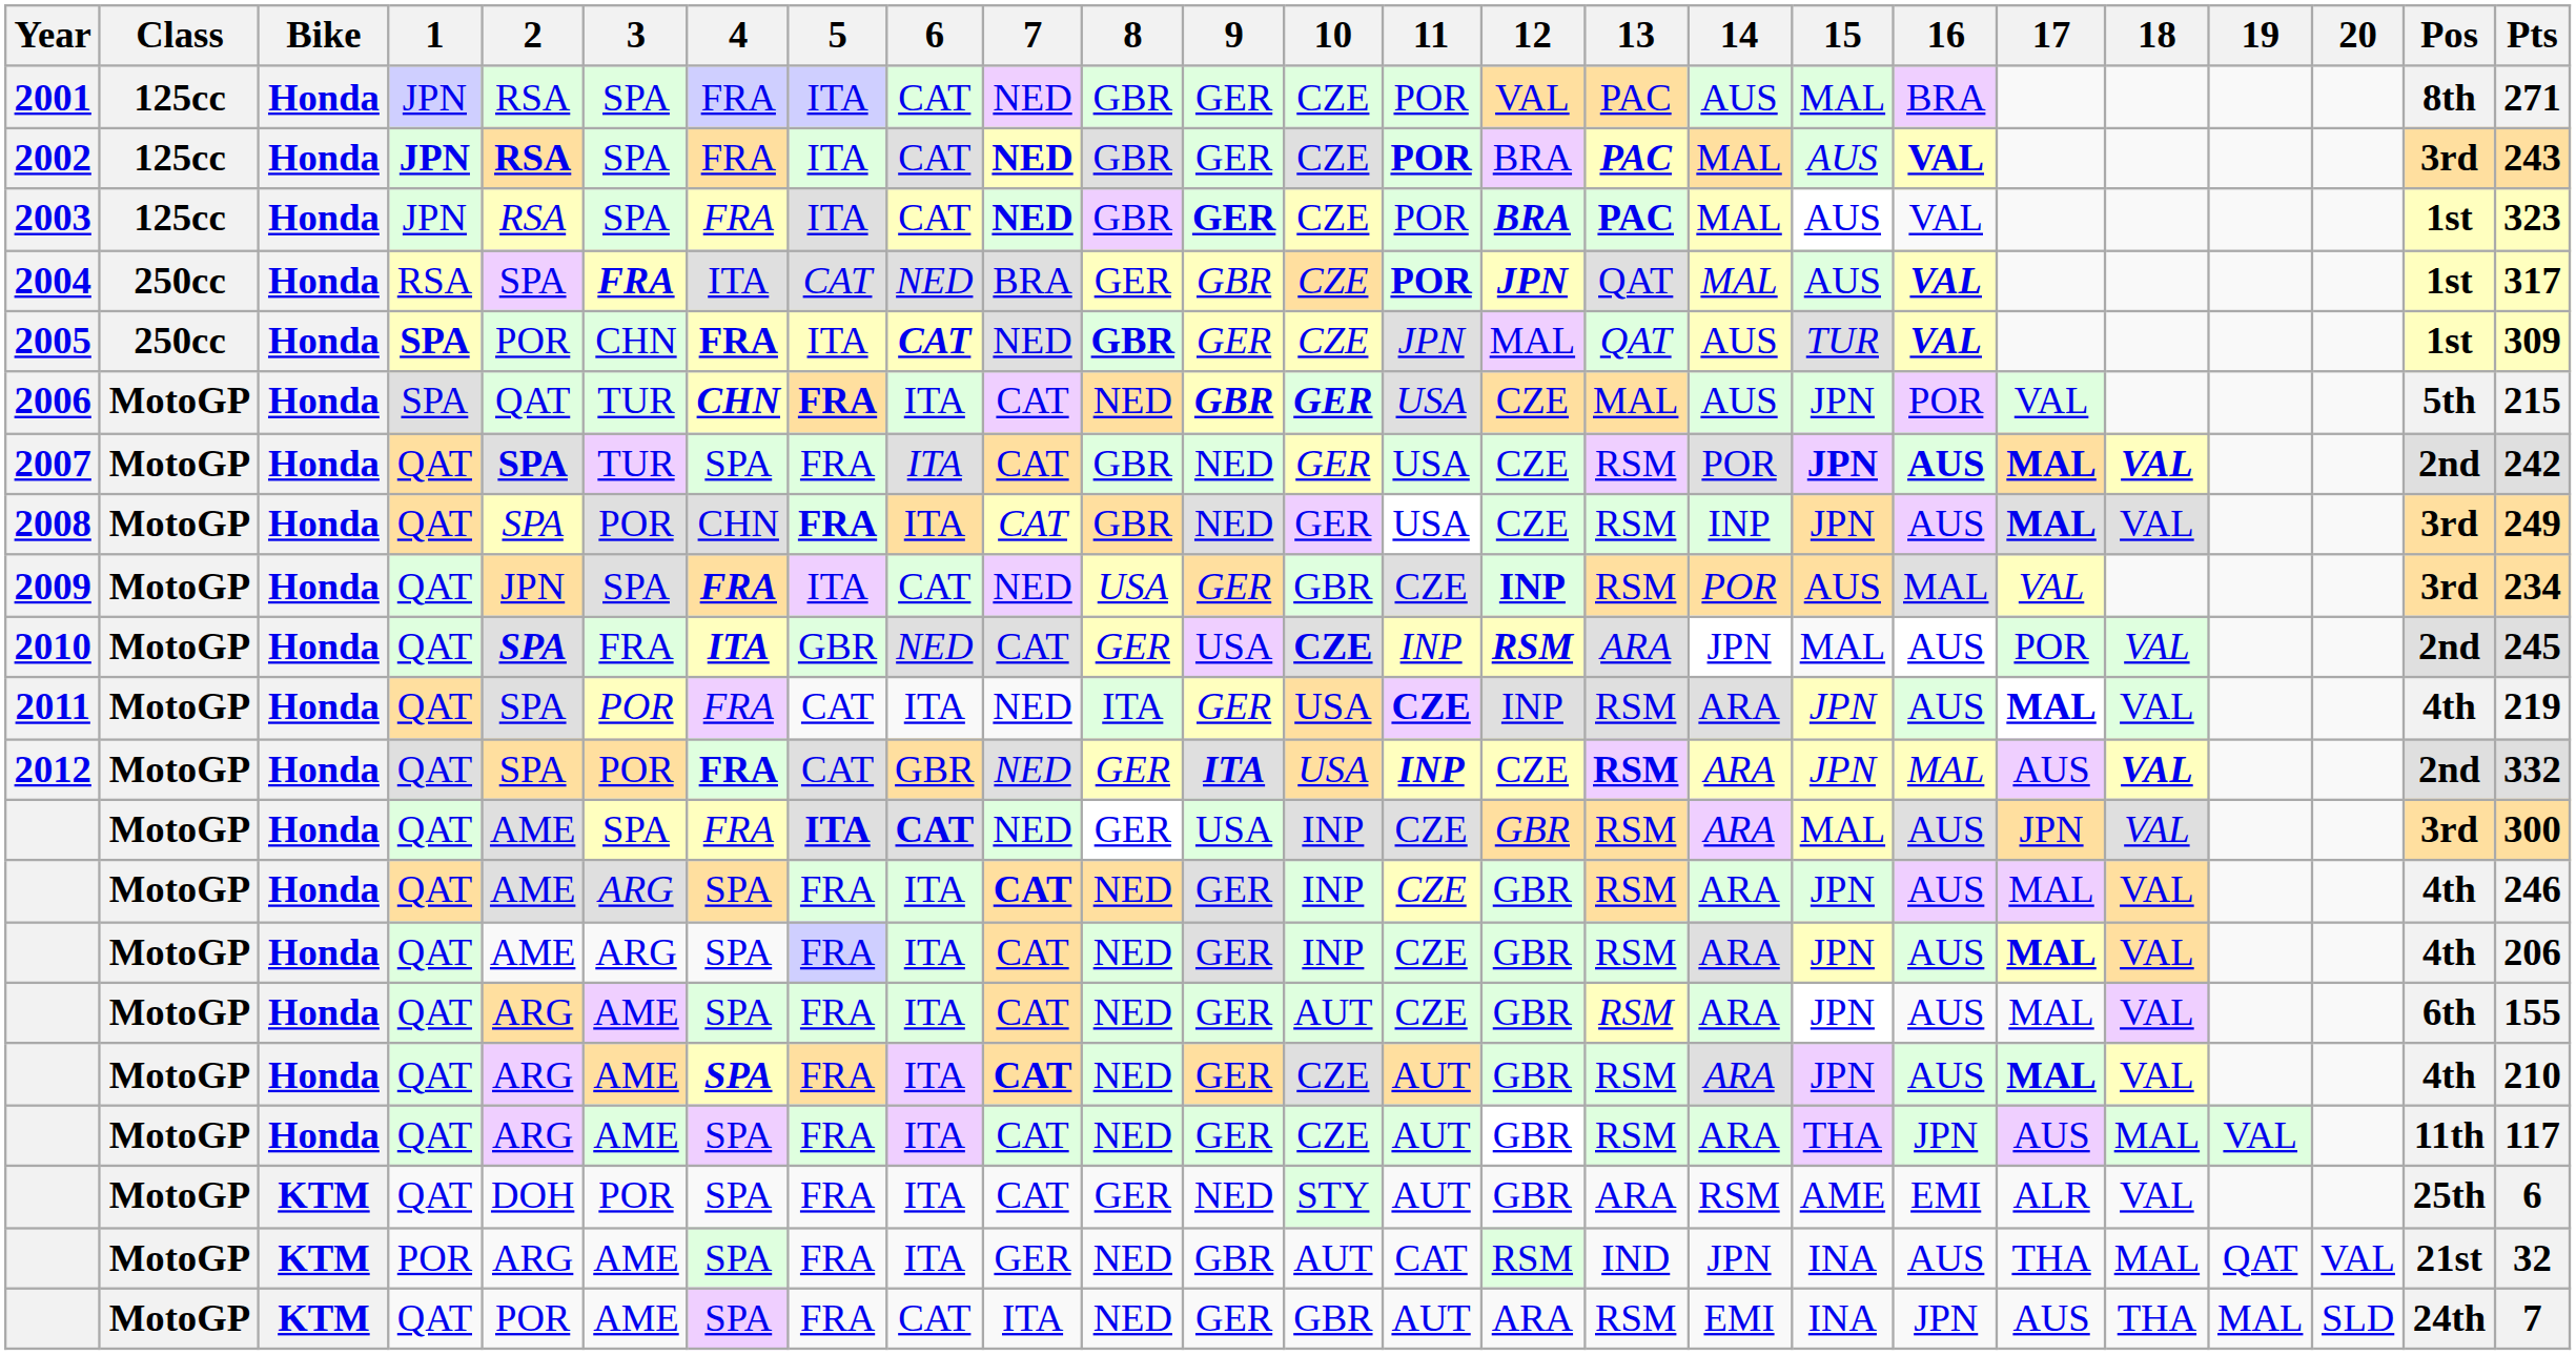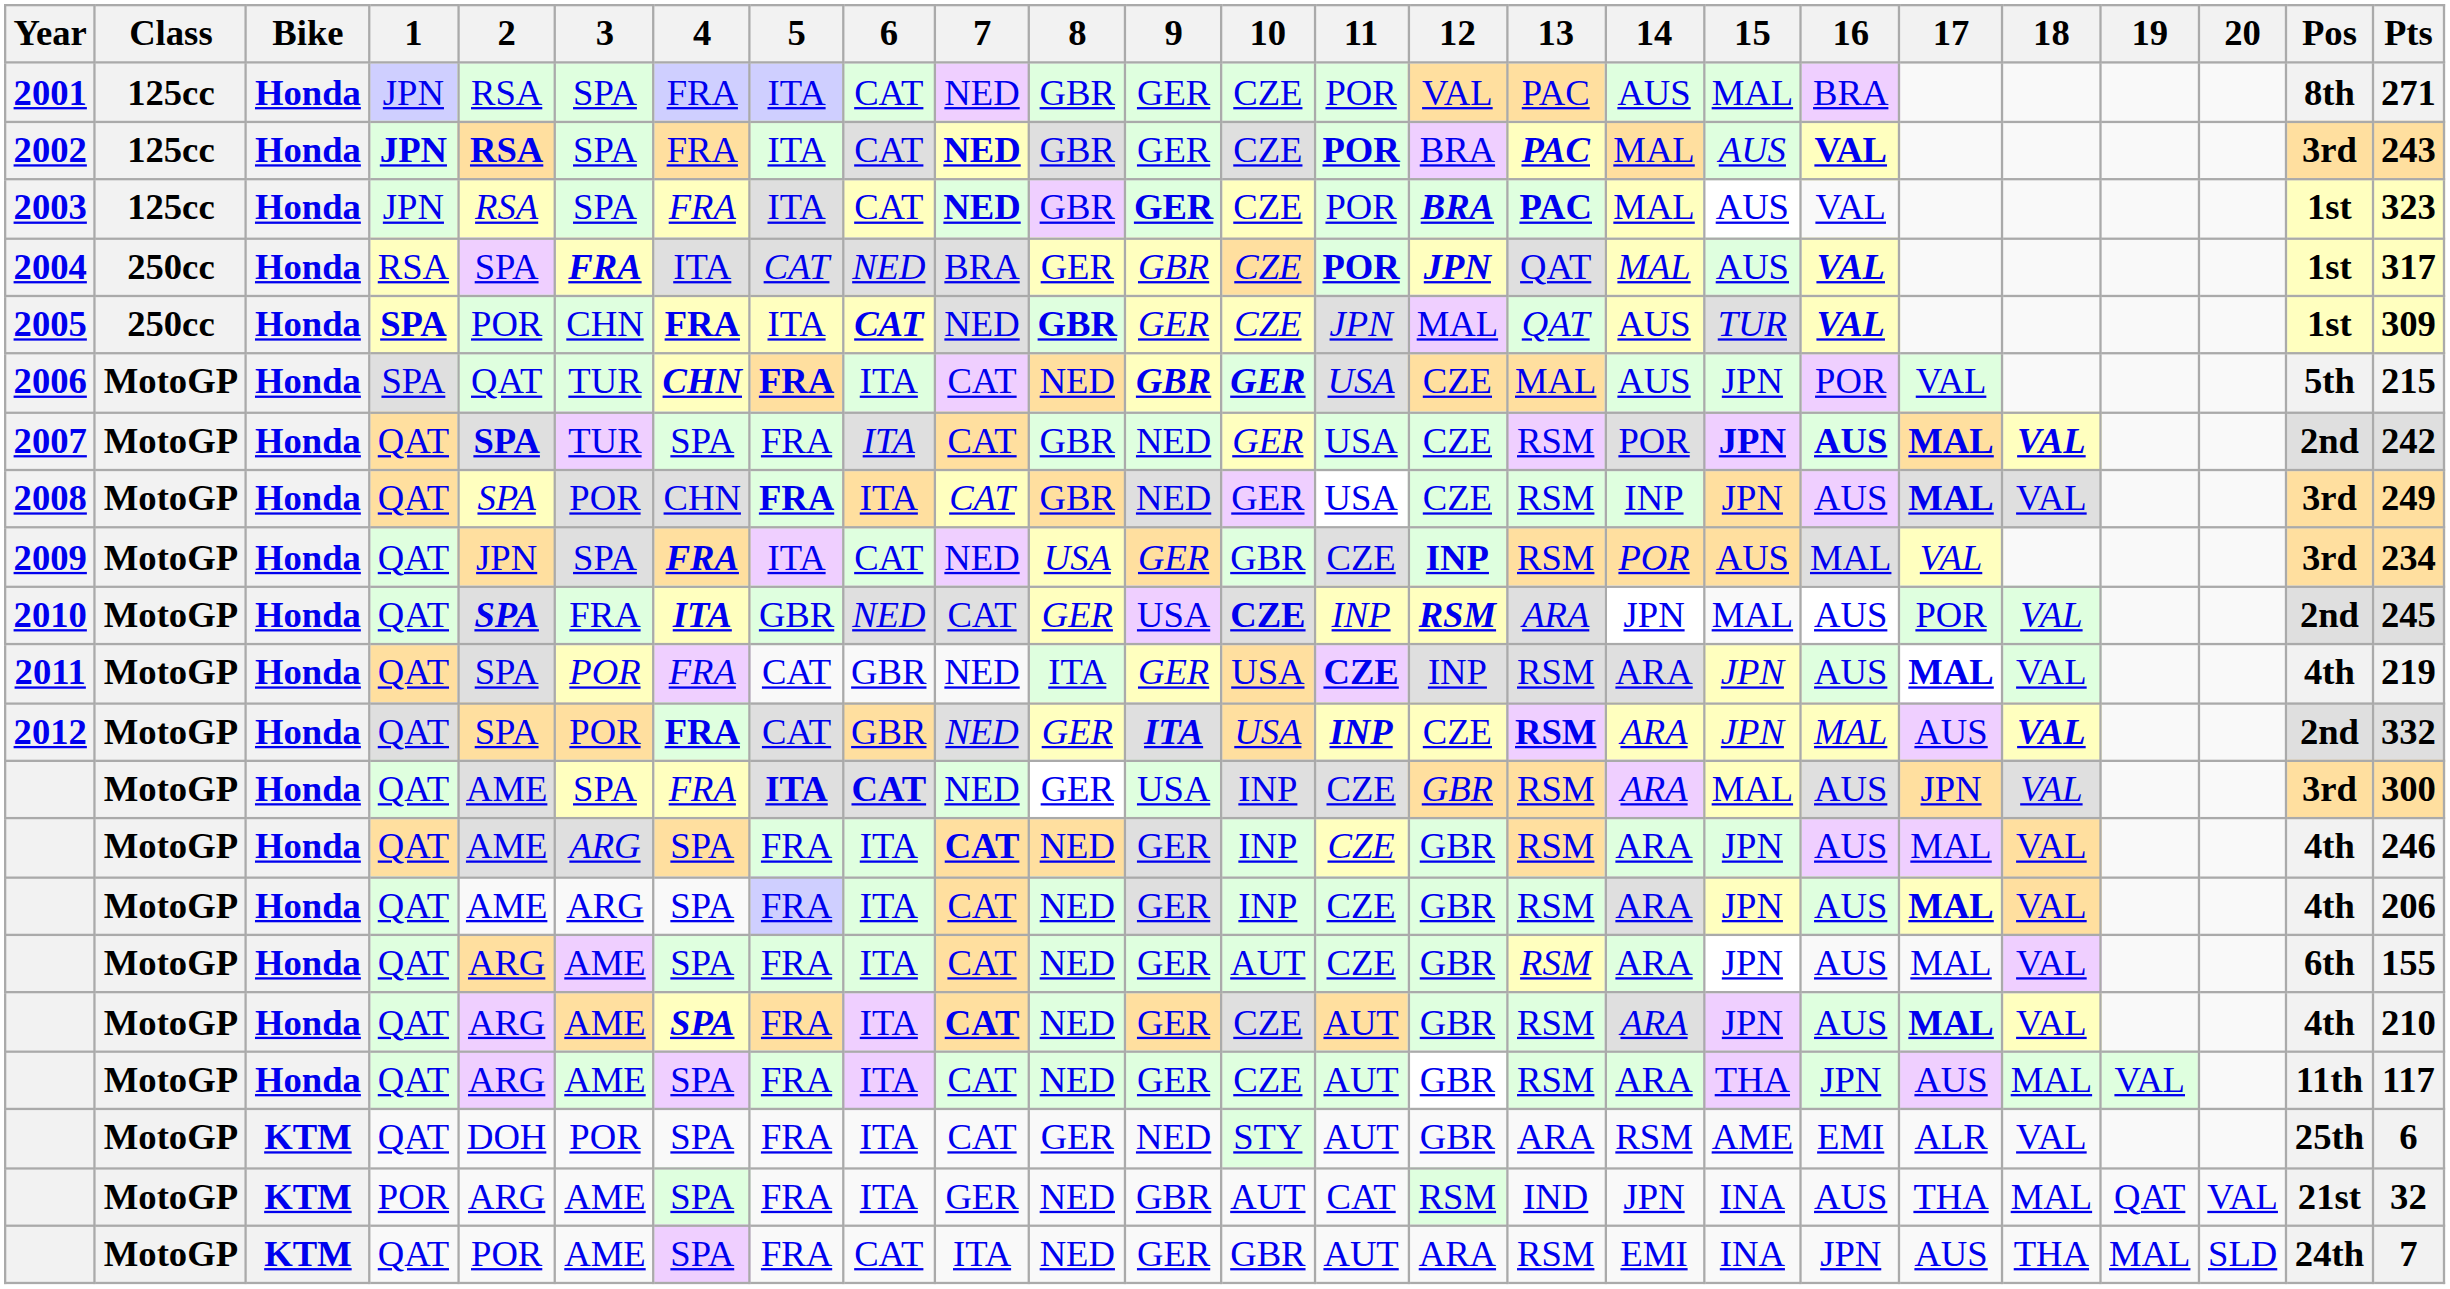2011 | 6: ITA -> GBR
